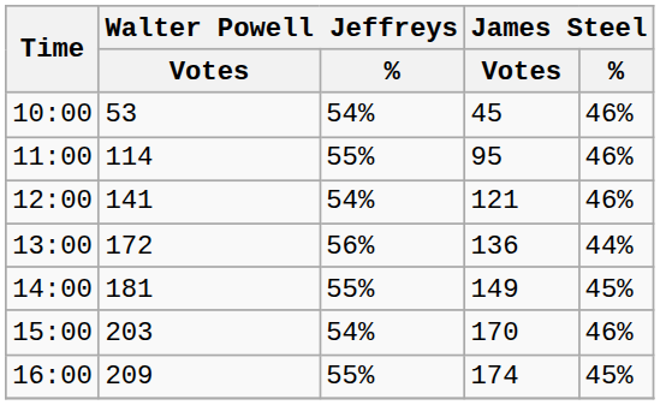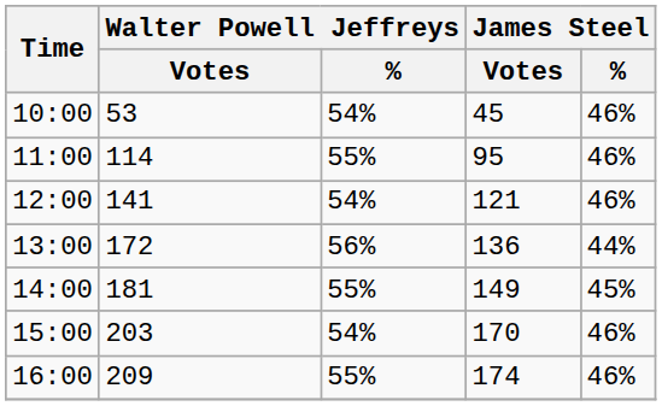16:00 | James Steel / %: 45% -> 46%
